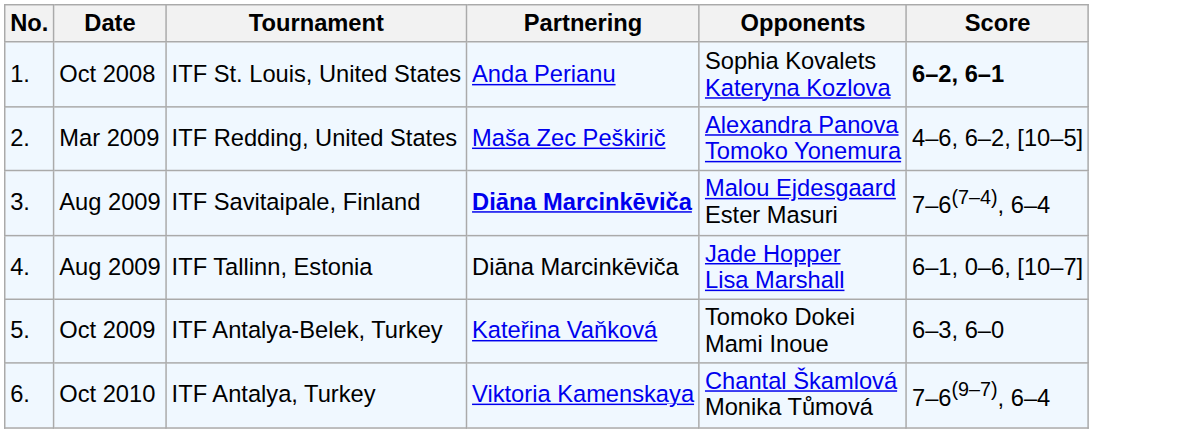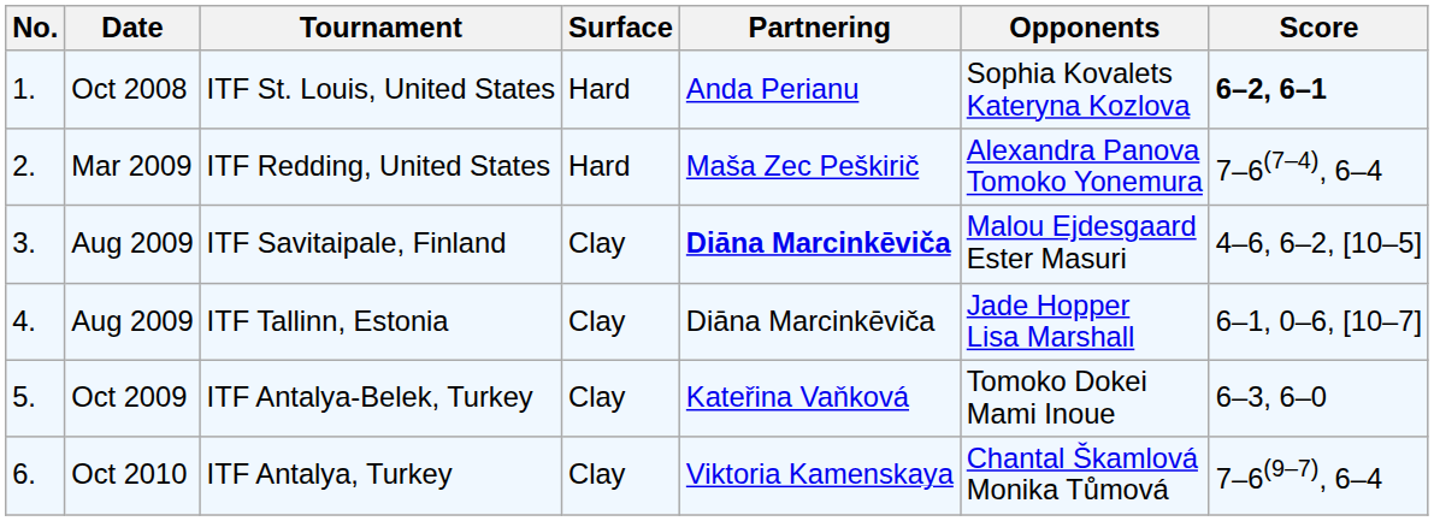+ column: Surface | Hard | Hard | Clay | Clay | Clay | Clay
ITF Redding, United States | Score: 4–6, 6–2, [10–5] -> 7–6(7–4), 6–4
ITF Savitaipale, Finland | Score: 7–6(7–4), 6–4 -> 4–6, 6–2, [10–5]
